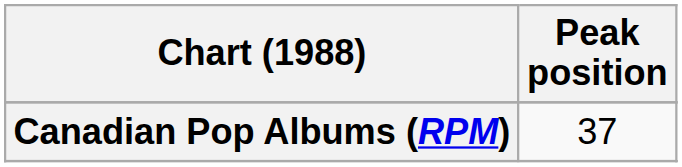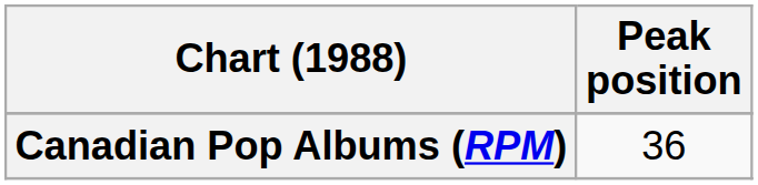Canadian Pop Albums (RPM) | Peak position: 37 -> 36
